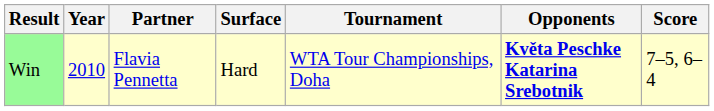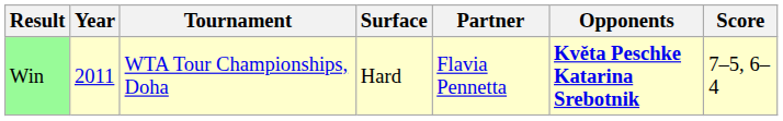columns swapped: Tournament <-> Partner
Win | Year: 2010 -> 2011
